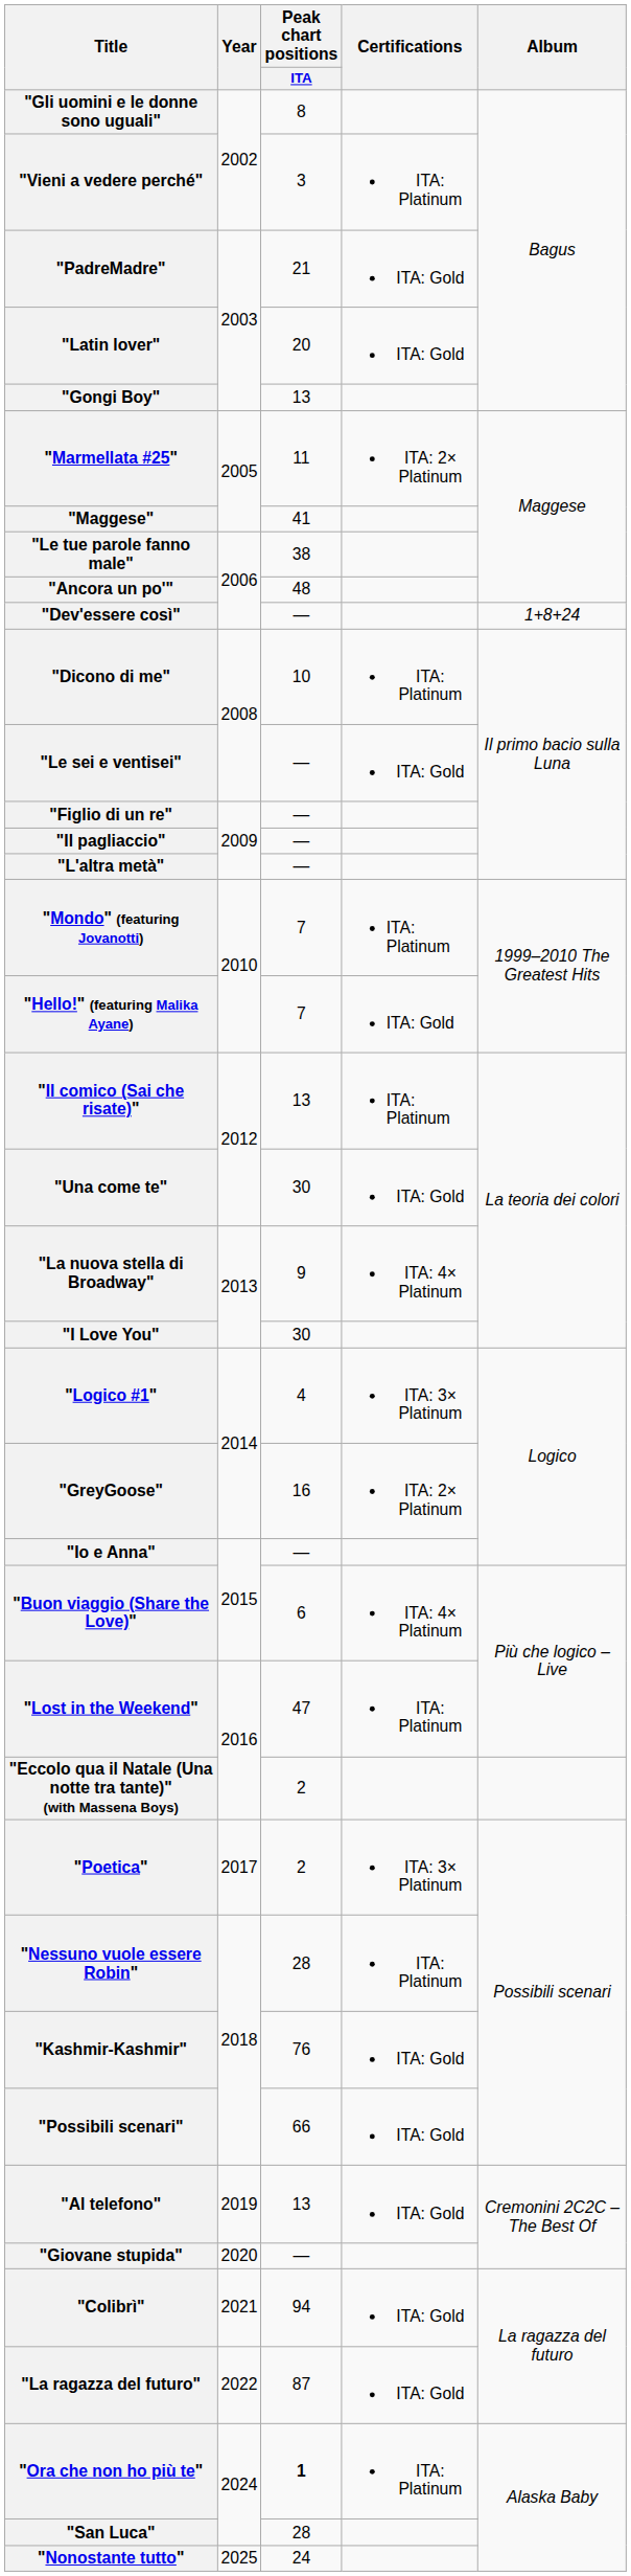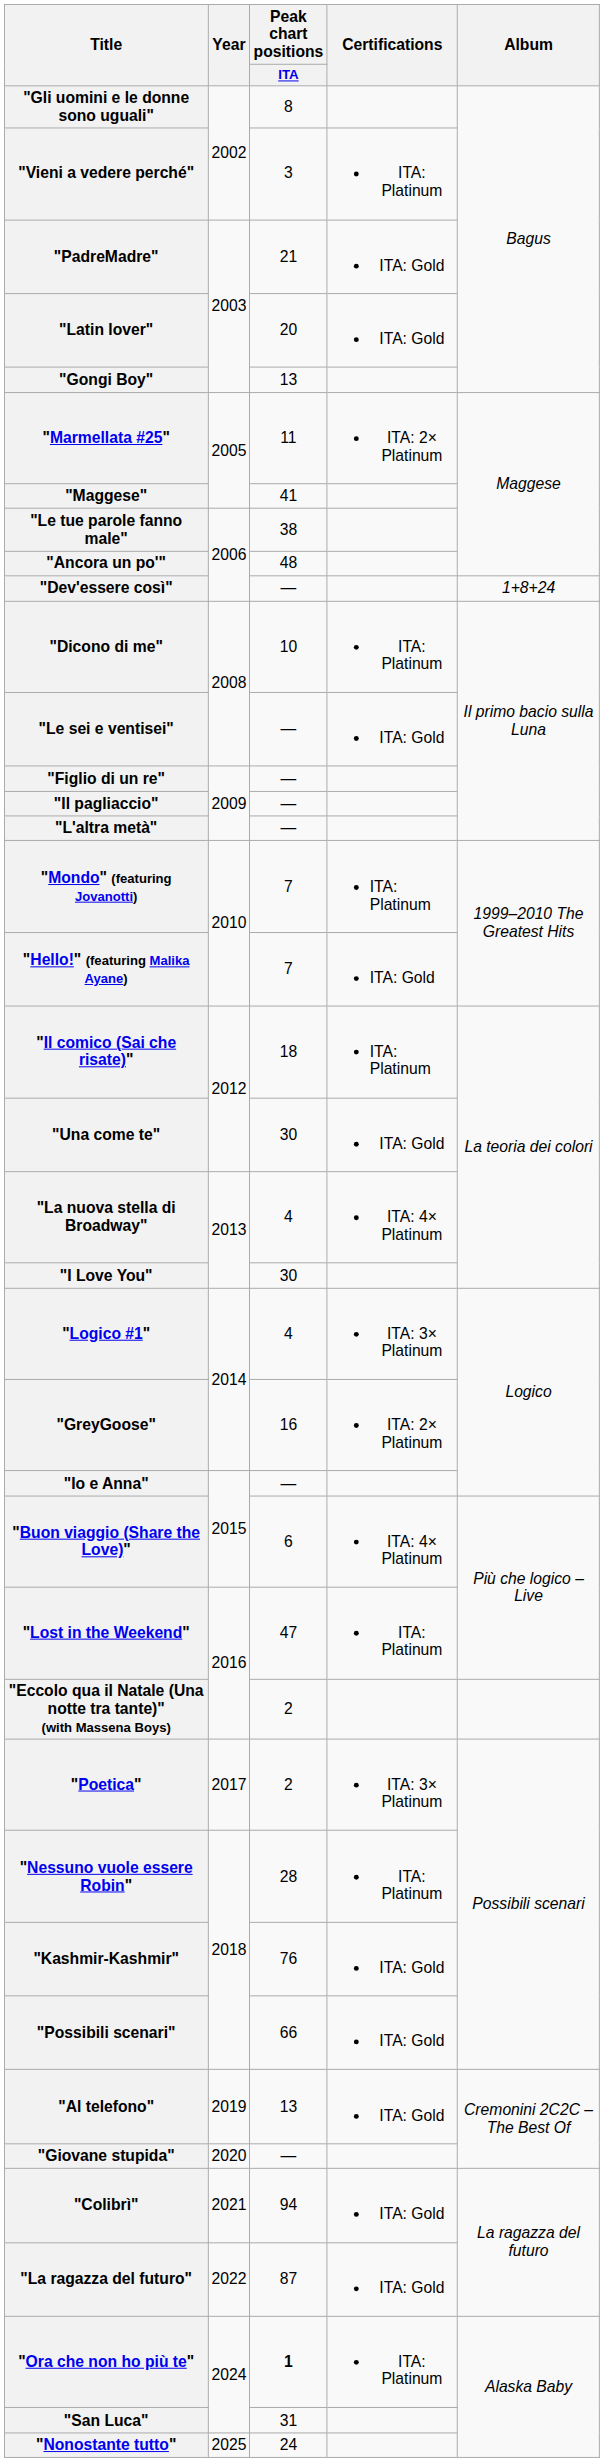"Il comico (Sai che risate)" | Peak chart positions / ITA: 13 -> 18
"La nuova stella di Broadway" | Peak chart positions / ITA: 9 -> 4
"San Luca" | Peak chart positions / ITA: 28 -> 31
